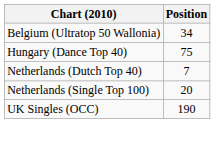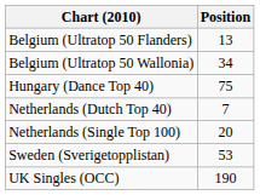+ row: Belgium (Ultratop 50 Flanders) | 13
+ row: Sweden (Sverigetopplistan) | 53
